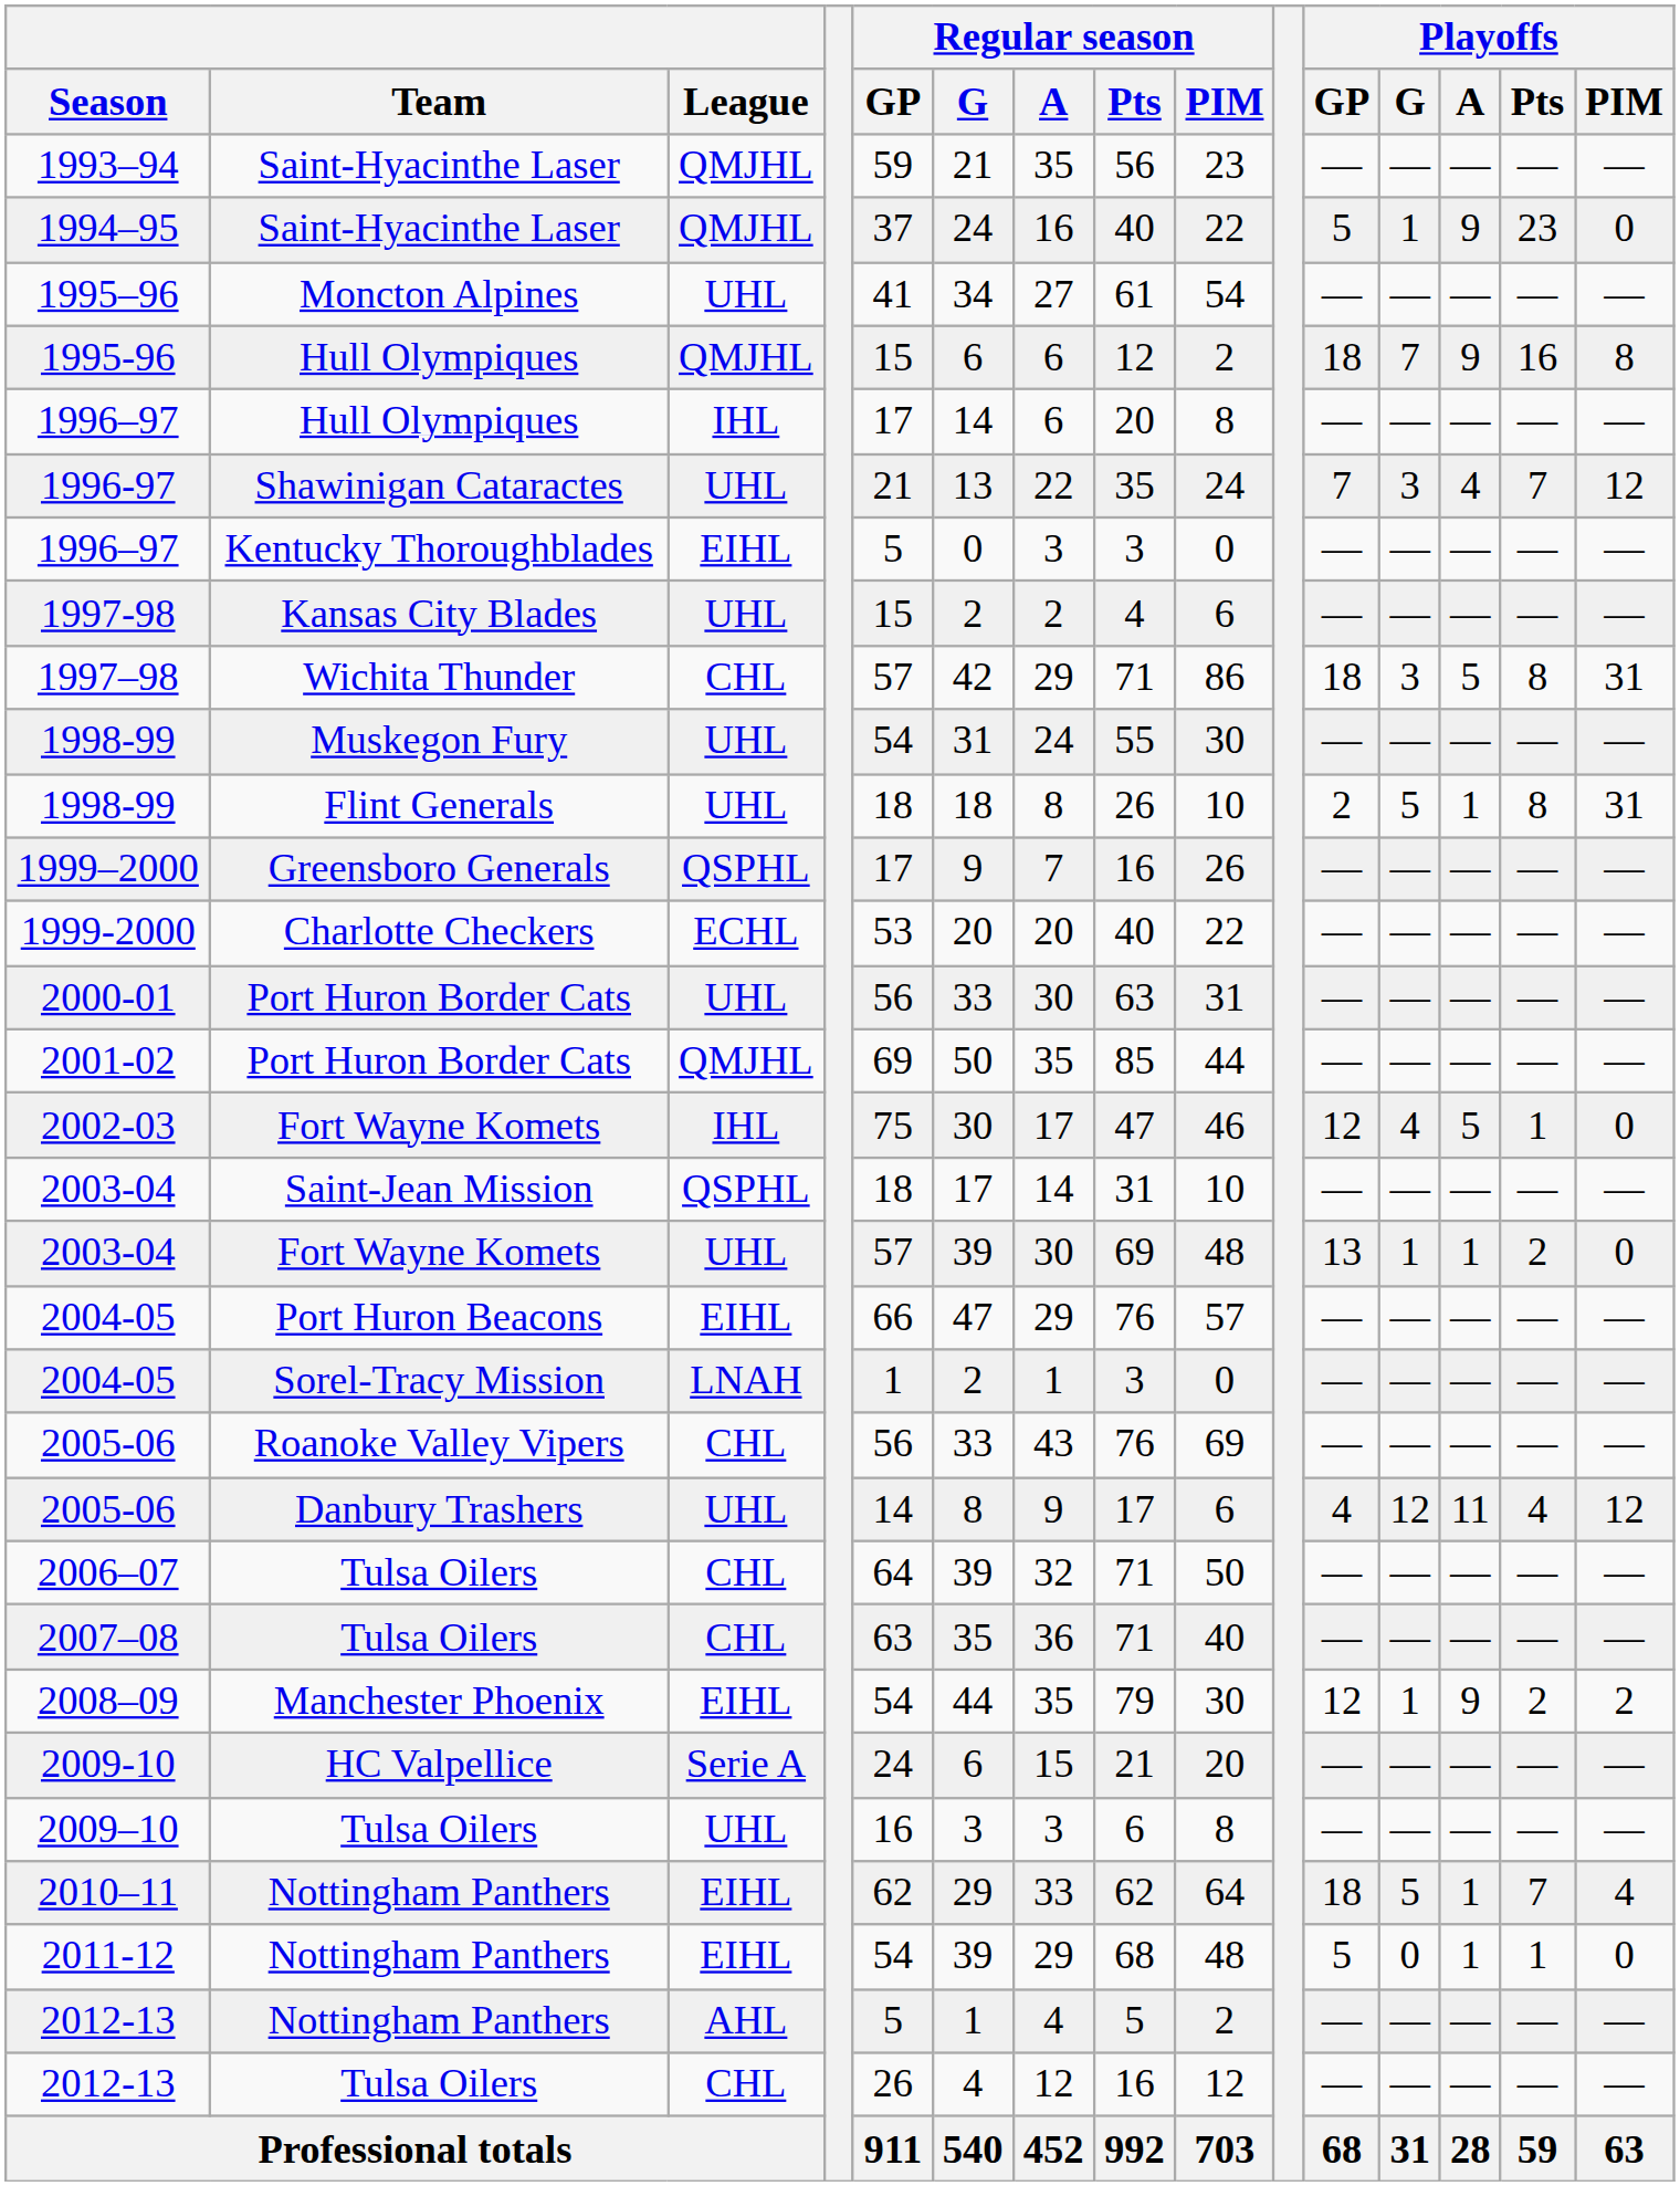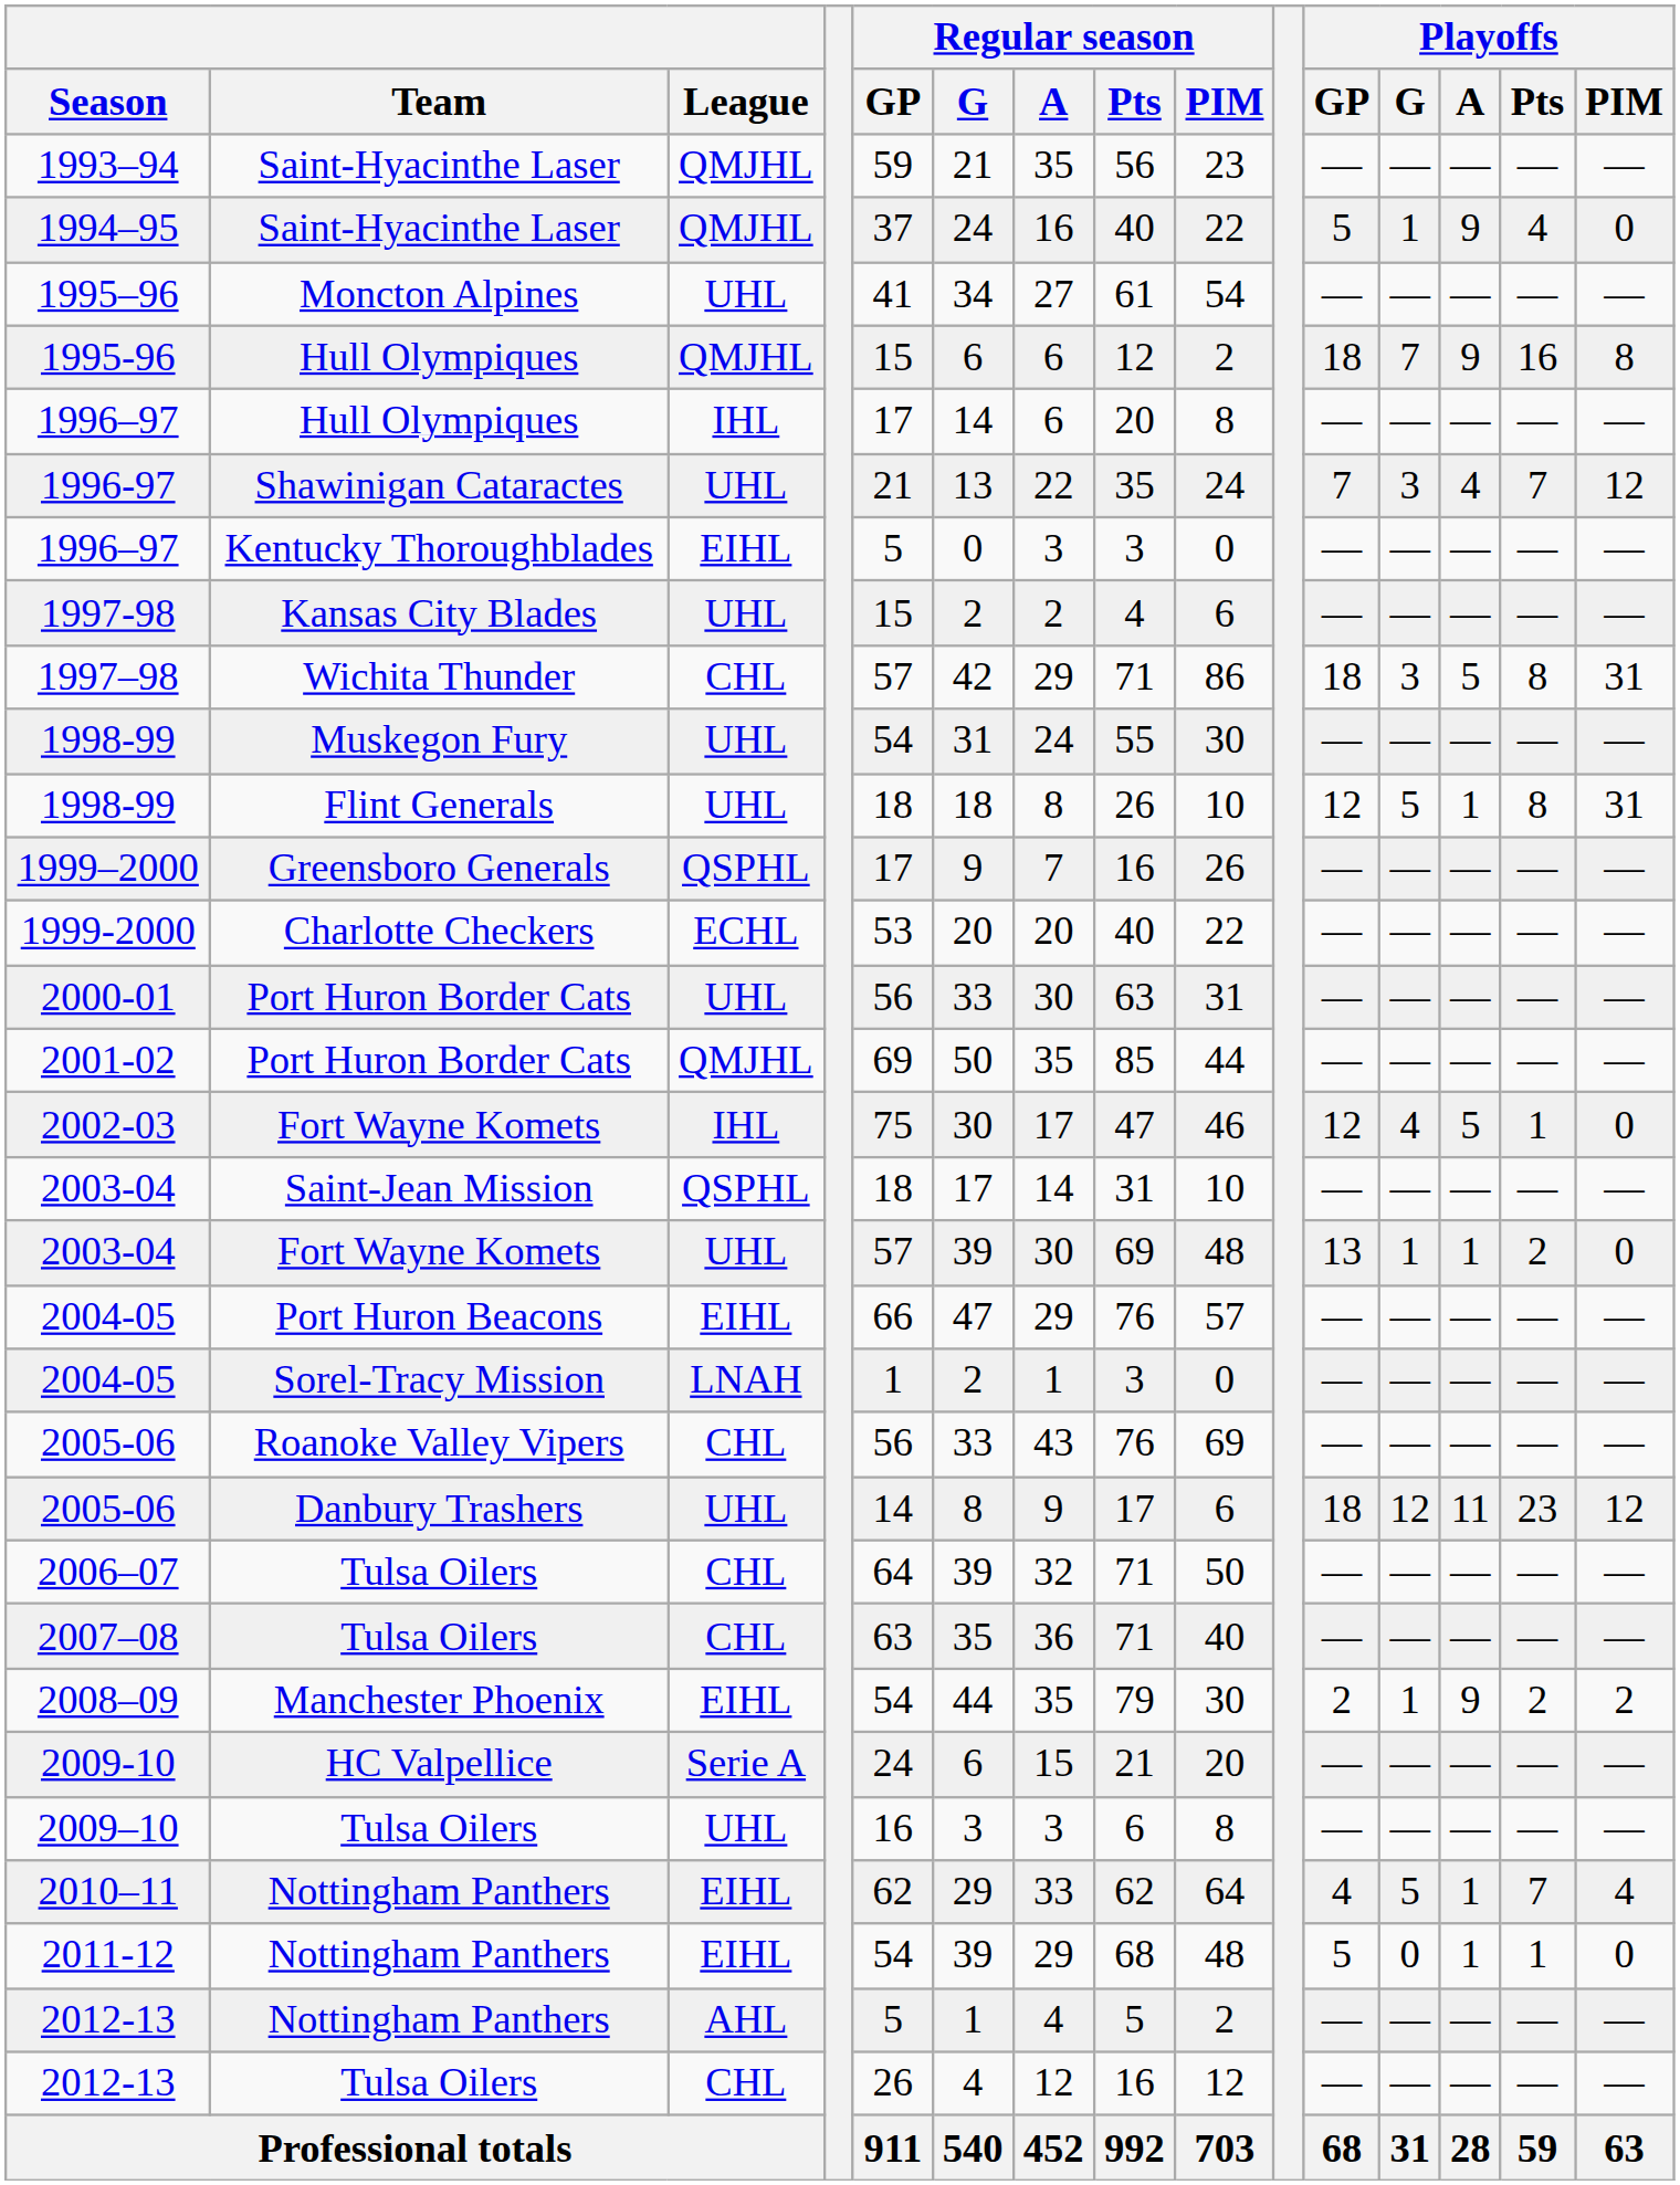1994–95 | Playoffs / Pts: 23 -> 4
1998-99 / Flint Generals | Playoffs / GP: 2 -> 12
2005-06 / Danbury Trashers | Playoffs / GP: 4 -> 18
2005-06 / Danbury Trashers | Playoffs / Pts: 4 -> 23
2008–09 | Playoffs / GP: 12 -> 2
2010–11 | Playoffs / GP: 18 -> 4
